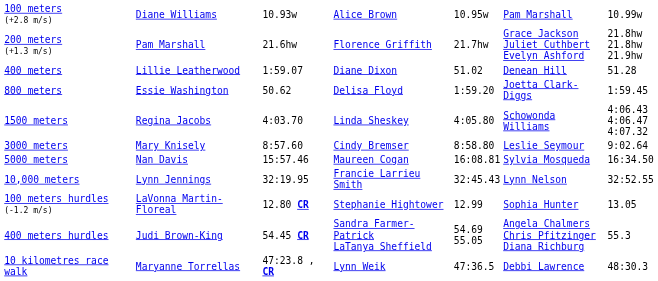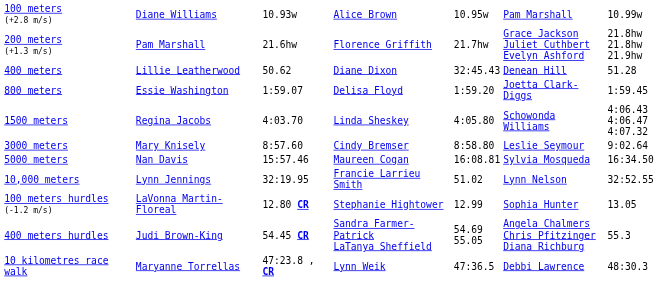400 meters | column 3: 1:59.07 -> 50.62
400 meters | column 5: 51.02 -> 32:45.43
800 meters | column 3: 50.62 -> 1:59.07
10,000 meters | column 5: 32:45.43 -> 51.02
